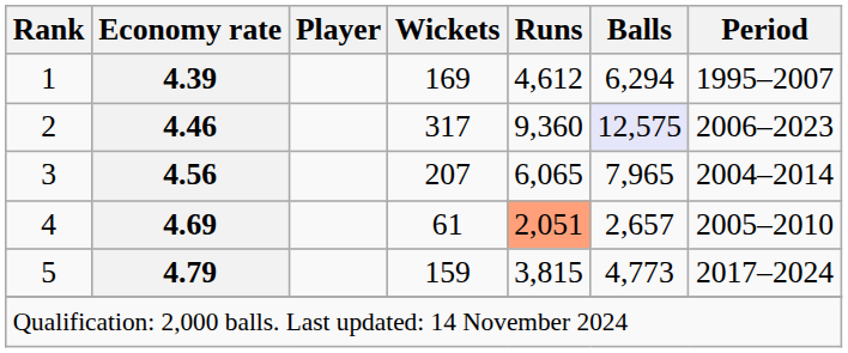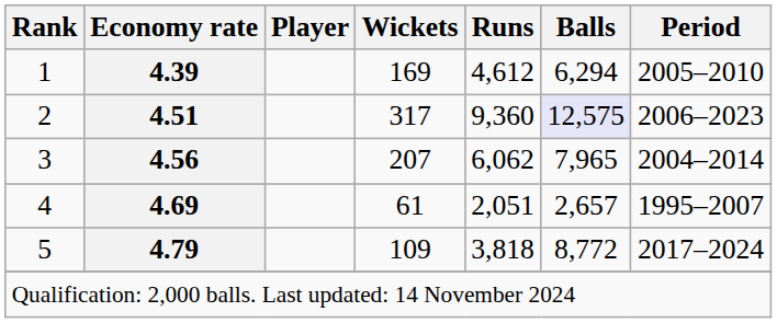1 | Period: 1995–2007 -> 2005–2010
2 | Economy rate: 4.46 -> 4.51
3 | Runs: 6,065 -> 6,062
4 | Runs: lightsalmon background -> no background
4 | Period: 2005–2010 -> 1995–2007
5 | Wickets: 159 -> 109
5 | Runs: 3,815 -> 3,818
5 | Balls: 4,773 -> 8,772
